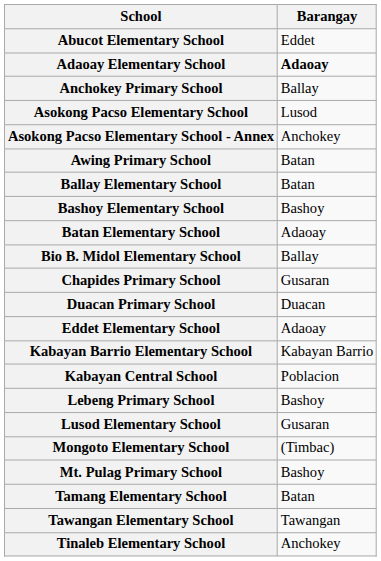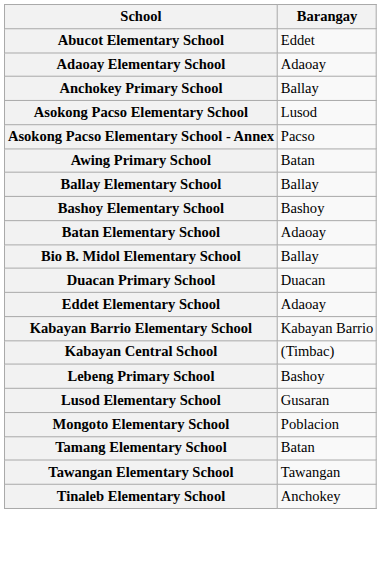Adaoay Elementary School | Barangay: bold -> normal
Asokong Pacso Elementary School - Annex | Barangay: Anchokey -> Pacso
Ballay Elementary School | Barangay: Batan -> Ballay
- row: Chapides Primary School | Gusaran
Kabayan Central School | Barangay: Poblacion -> (Timbac)
Mongoto Elementary School | Barangay: (Timbac) -> Poblacion
- row: Mt. Pulag Primary School | Bashoy
